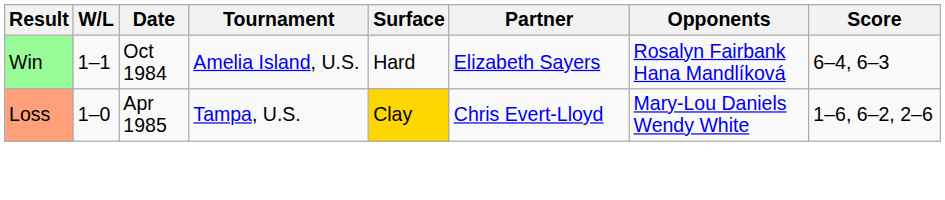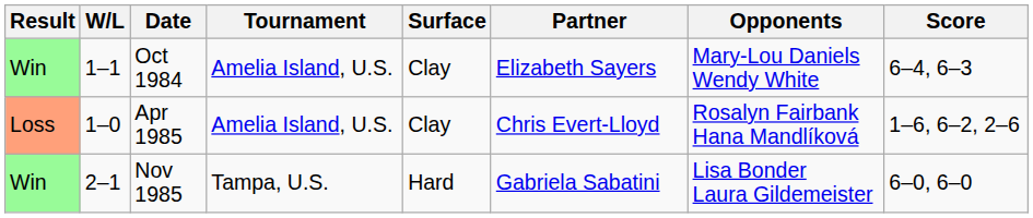Oct 1984 | Surface: Hard -> Clay
Oct 1984 | Opponents: Rosalyn Fairbank Hana Mandlíková -> Mary-Lou Daniels Wendy White
Apr 1985 | Tournament: Tampa, U.S. -> Amelia Island, U.S.
Apr 1985 | Surface: gold background -> no background
Apr 1985 | Opponents: Mary-Lou Daniels Wendy White -> Rosalyn Fairbank Hana Mandlíková
+ row: Win | 2–1 | Nov 1985 | Tampa, U.S. | Hard | Gabriela Sabatini | Lisa Bonder Laura Gildemeister | 6–0, 6–0
